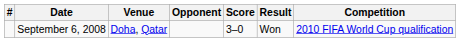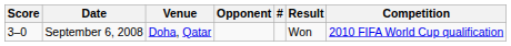columns swapped: # <-> Score
